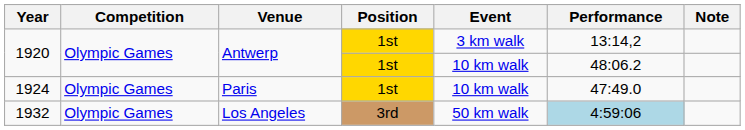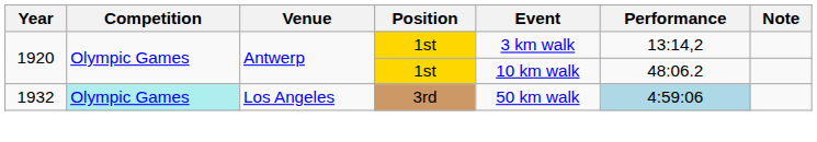- row: 1924 | Olympic Games | Paris | 1st | 10 km walk | 47:49.0
1932 | Competition: no background -> paleturquoise background
